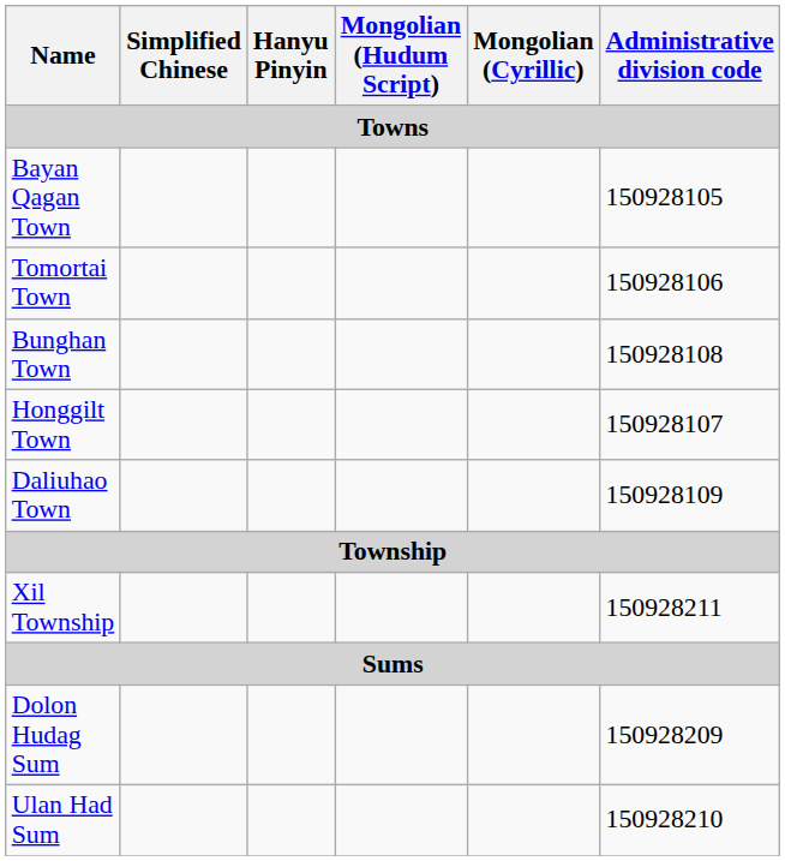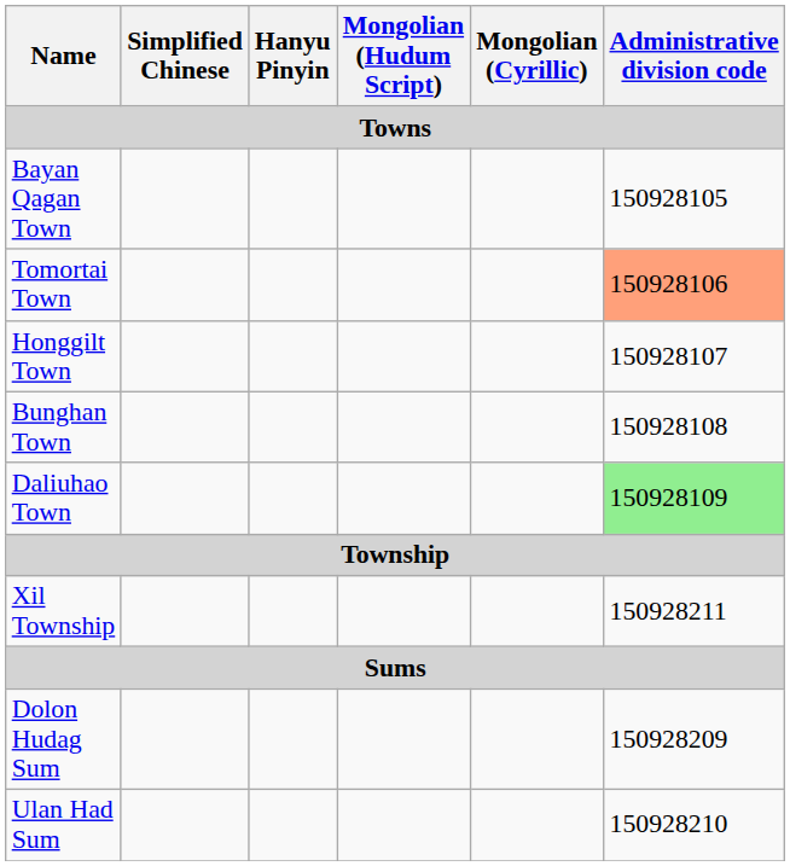Tomortai Town | Administrative division code: no background -> lightsalmon background
rows swapped: Honggilt Town <-> Bunghan Town
Daliuhao Town | Administrative division code: no background -> lightgreen background
